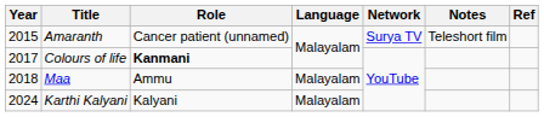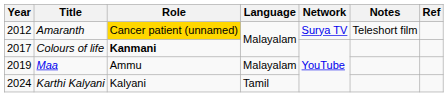Amaranth | Year: 2015 -> 2012
Amaranth | Role: no background -> gold background
Maa | Year: 2018 -> 2019
Karthi Kalyani | Language: Malayalam -> Tamil
